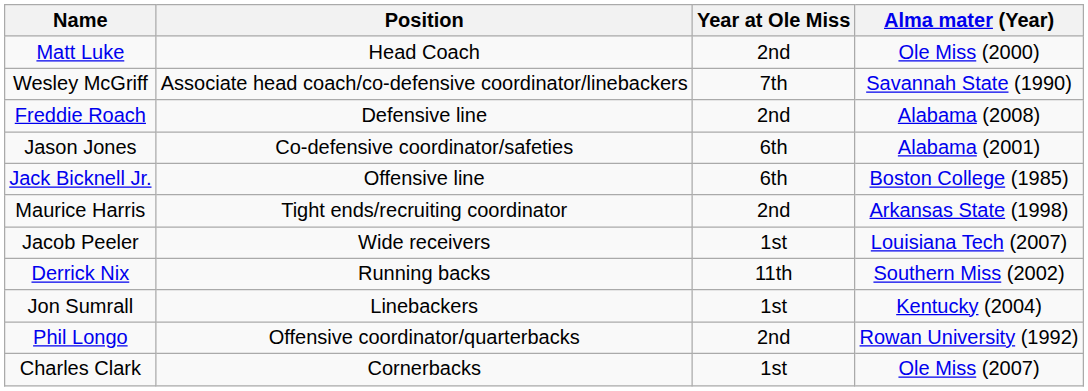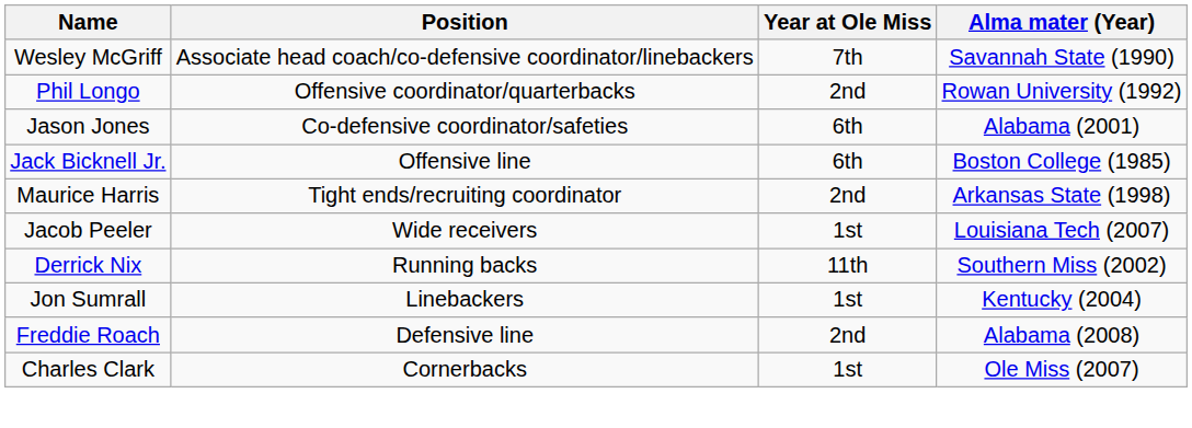- row: Matt Luke | Head Coach | 2nd | Ole Miss (2000)
rows swapped: Phil Longo <-> Freddie Roach
